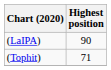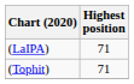(LaIPA) | Highest position: 90 -> 71
